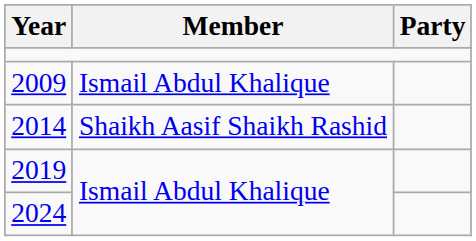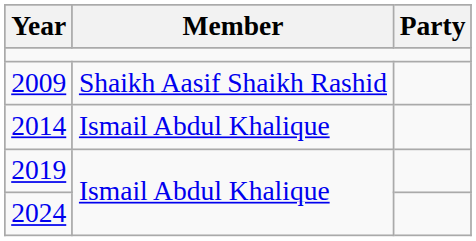2009 | Member: Ismail Abdul Khalique -> Shaikh Aasif Shaikh Rashid
2014 | Member: Shaikh Aasif Shaikh Rashid -> Ismail Abdul Khalique
